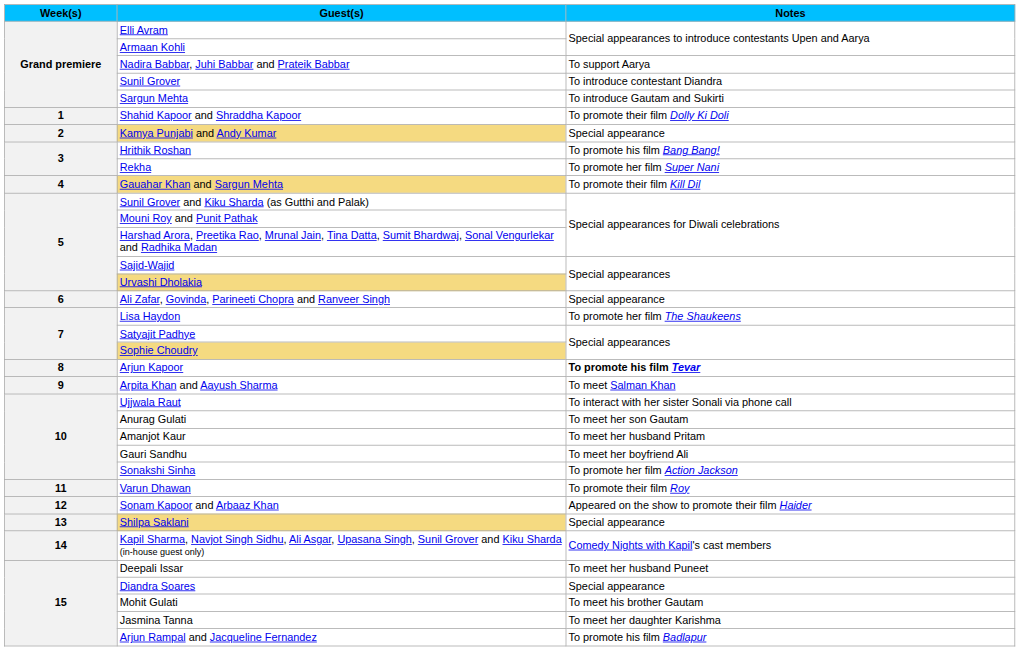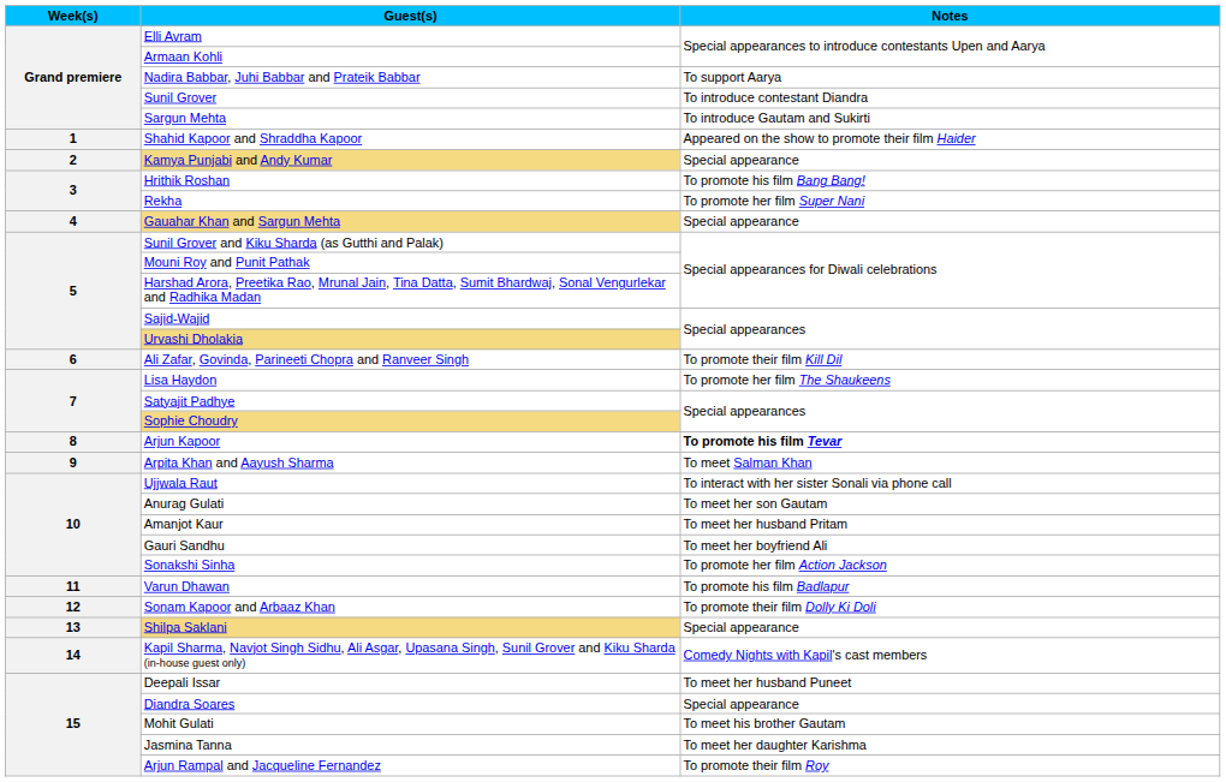Shahid Kapoor and Shraddha Kapoor | Notes: To promote their film Dolly Ki Doli -> Appeared on the show to promote their film Haider
Gauahar Khan and Sargun Mehta | Notes: To promote their film Kill Dil -> Special appearance
Ali Zafar, Govinda, Parineeti Chopra and Ranveer Singh | Notes: Special appearance -> To promote their film Kill Dil
Varun Dhawan | Notes: To promote their film Roy -> To promote his film Badlapur
Sonam Kapoor and Arbaaz Khan | Notes: Appeared on the show to promote their film Haider -> To promote their film Dolly Ki Doli
Arjun Rampal and Jacqueline Fernandez | Notes: To promote his film Badlapur -> To promote their film Roy
